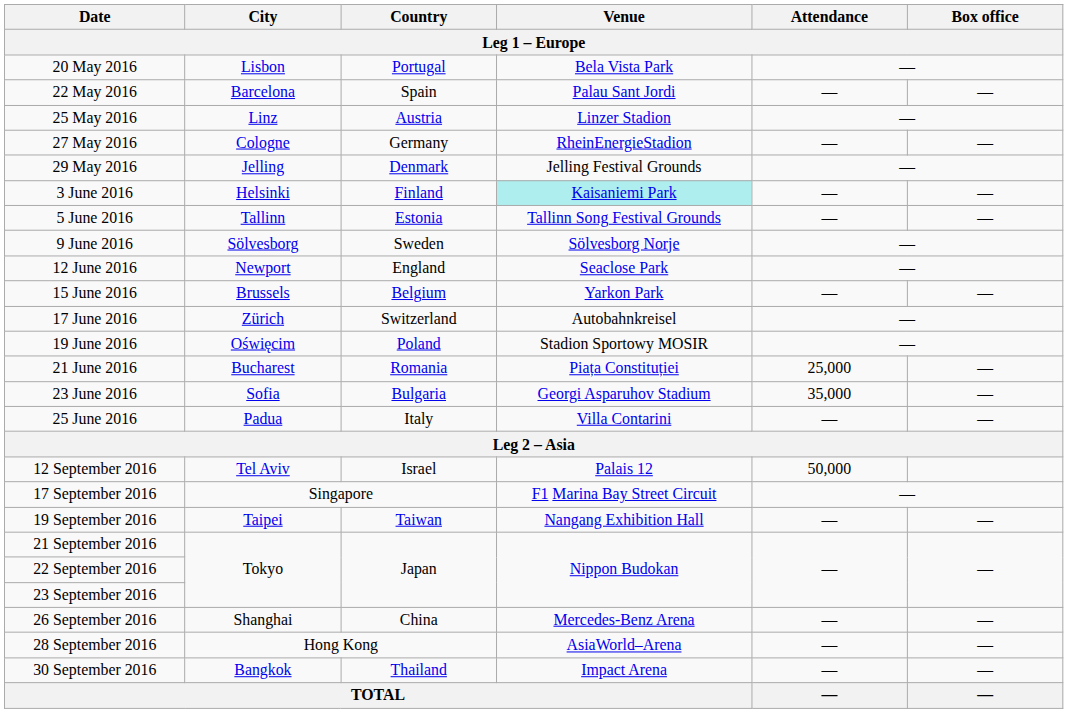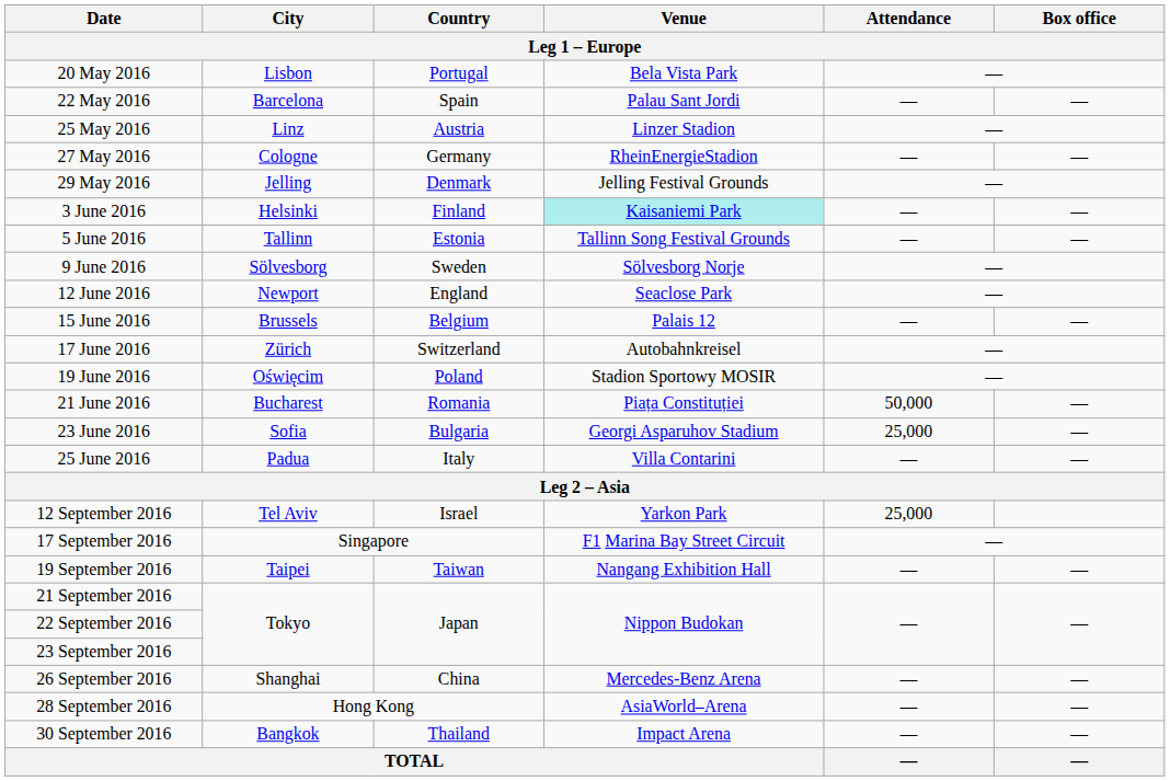15 June 2016 | Venue: Yarkon Park -> Palais 12
21 June 2016 | Attendance: 25,000 -> 50,000
23 June 2016 | Attendance: 35,000 -> 25,000
12 September 2016 | Venue: Palais 12 -> Yarkon Park
12 September 2016 | Attendance: 50,000 -> 25,000
